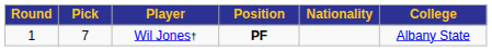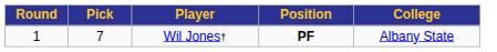- column: Nationality
